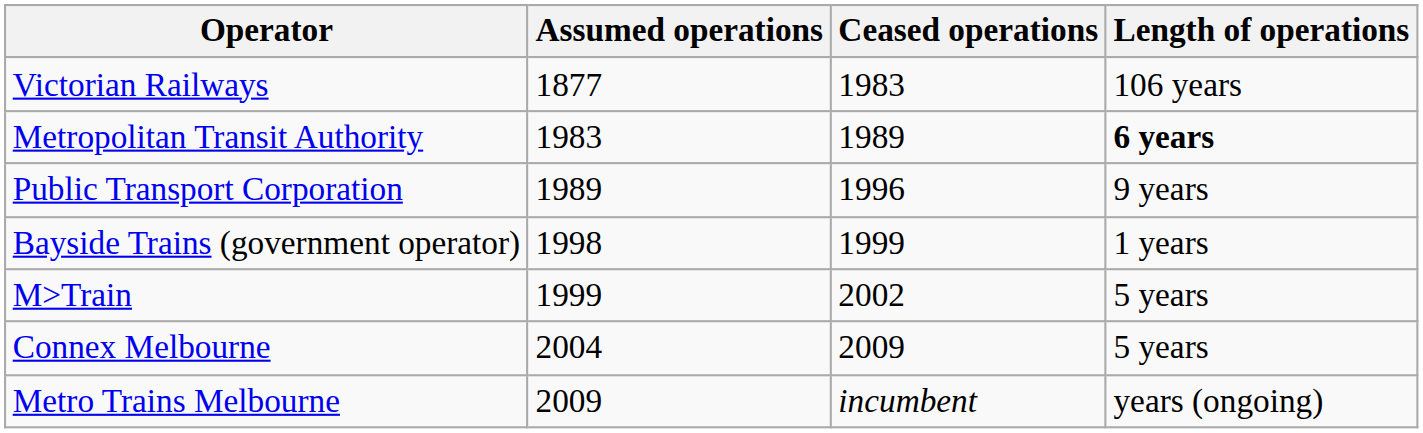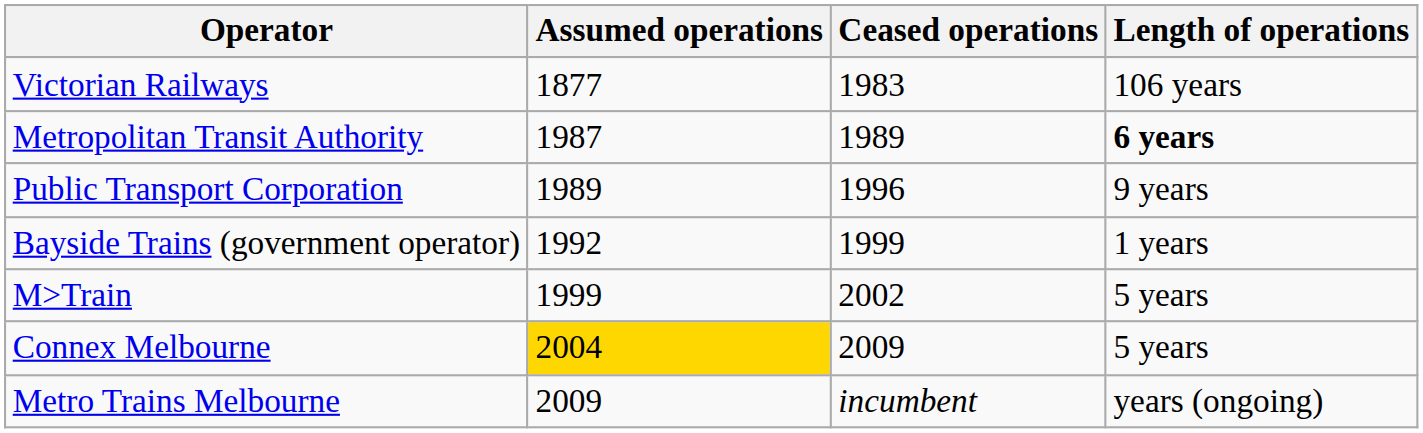Metropolitan Transit Authority | Assumed operations: 1983 -> 1987
Bayside Trains (government operator) | Assumed operations: 1998 -> 1992
Connex Melbourne | Assumed operations: no background -> gold background
